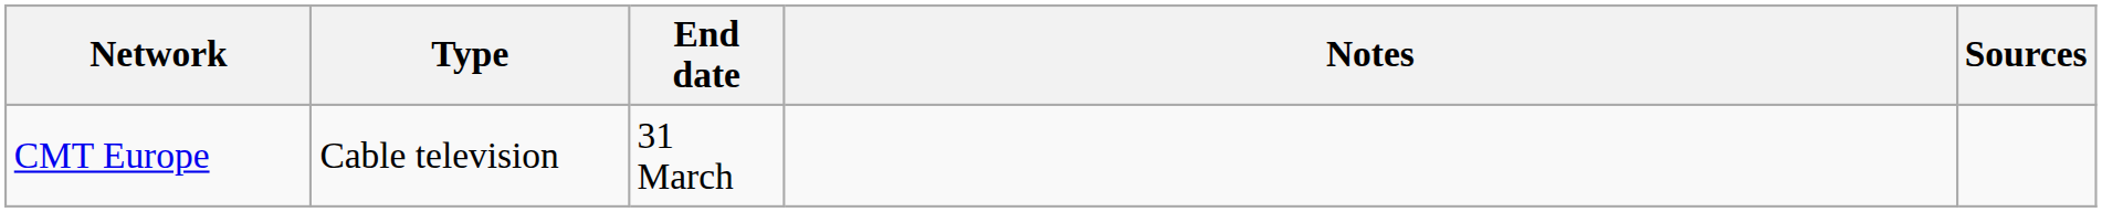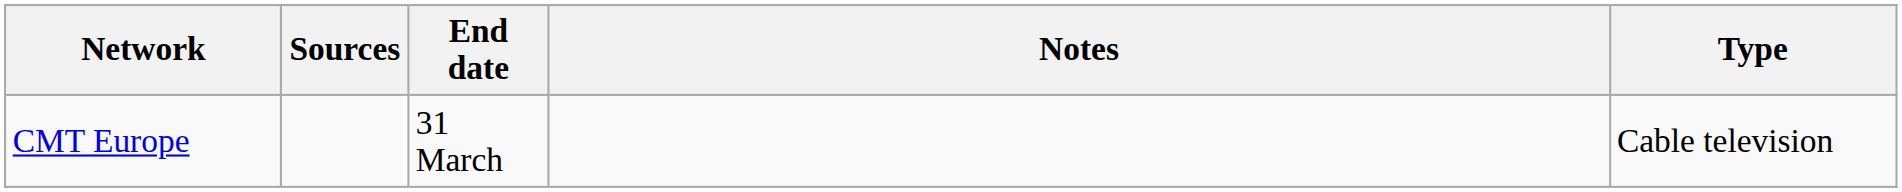columns swapped: Type <-> Sources
